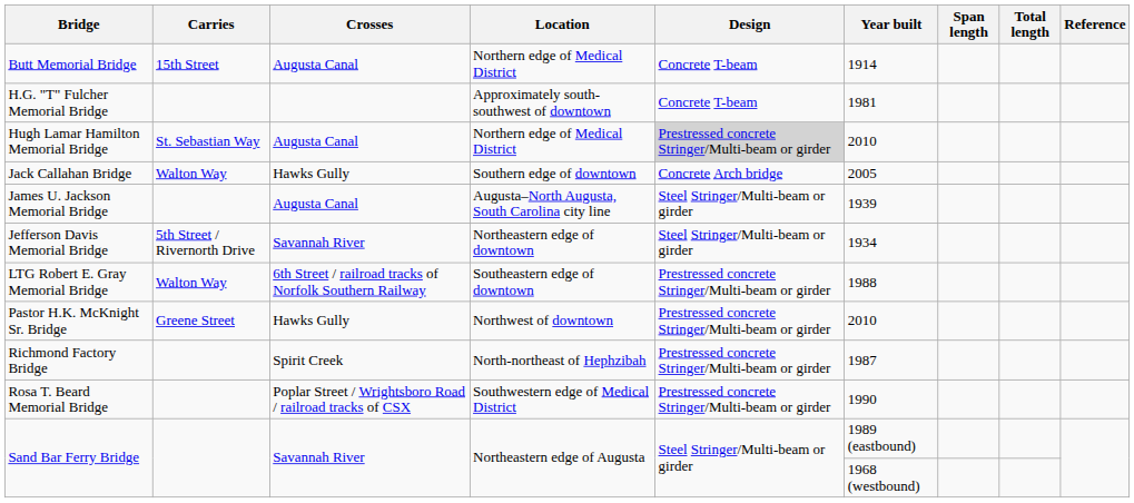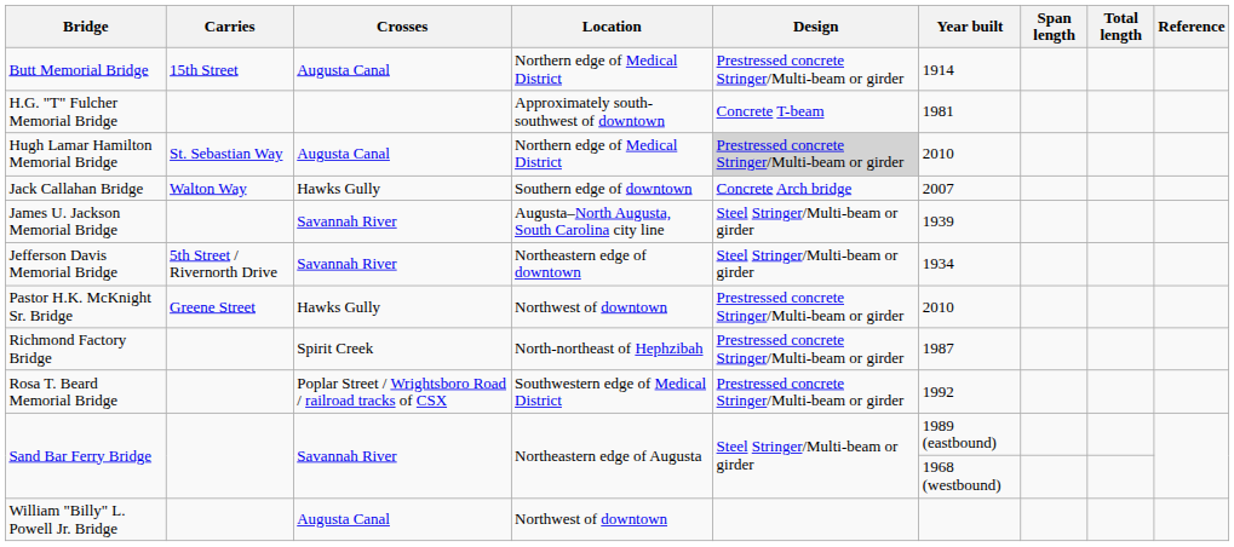Butt Memorial Bridge | Design: Concrete T-beam -> Prestressed concrete Stringer/Multi-beam or girder
Jack Callahan Bridge | Year built: 2005 -> 2007
James U. Jackson Memorial Bridge | Crosses: Augusta Canal -> Savannah River
- row: LTG Robert E. Gray Memorial Bridge | Walton Way | 6th Street / railroad tracks of Norfolk Southern Railway | Southeastern edge of downtown | Prestressed concrete Stringer/Multi-beam or girder | 1988
Rosa T. Beard Memorial Bridge | Year built: 1990 -> 1992
+ row: William "Billy" L. Powell Jr. Bridge | Augusta Canal | Northwest of downtown
